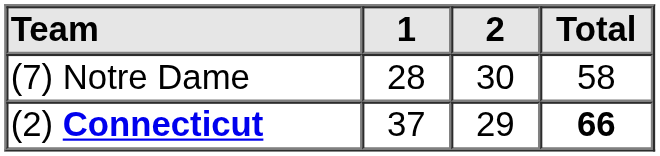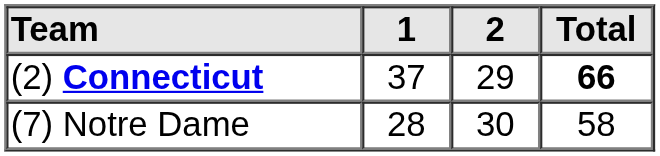rows swapped: (7) Notre Dame <-> (2) Connecticut
